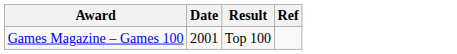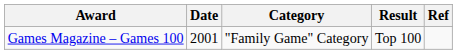+ column: Category | "Family Game" Category
